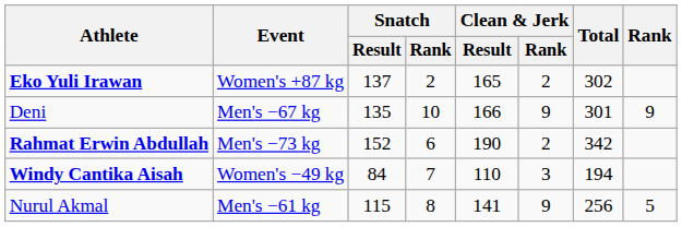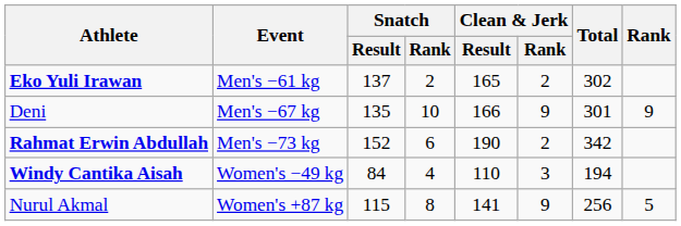Eko Yuli Irawan | Event: Women's +87 kg -> Men's −61 kg
Windy Cantika Aisah | Snatch / Rank: 7 -> 4
Nurul Akmal | Event: Men's −61 kg -> Women's +87 kg
